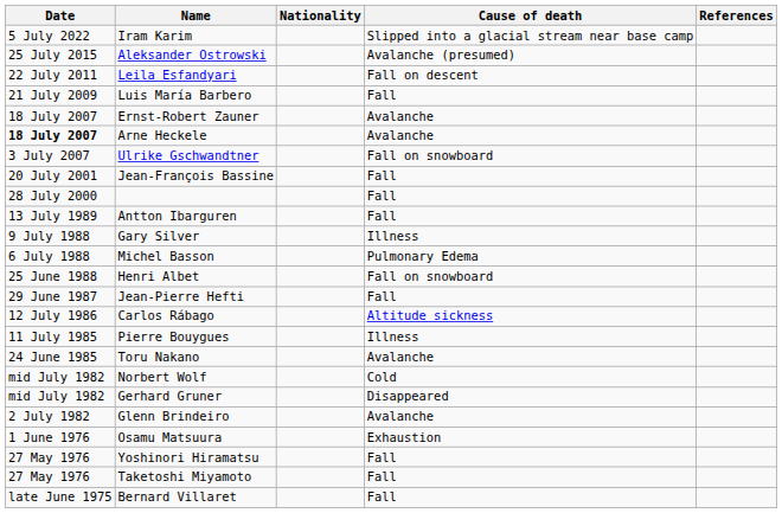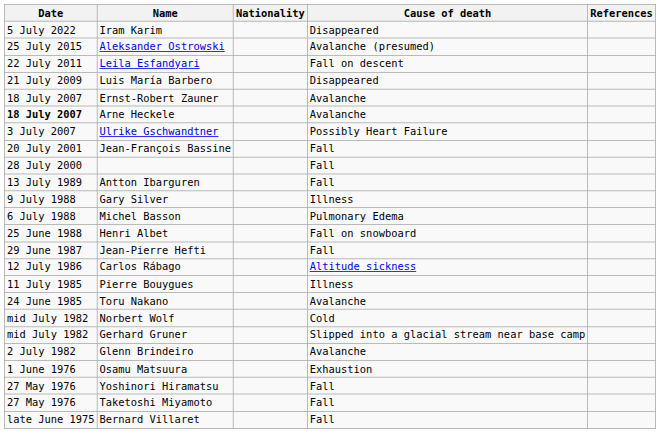Iram Karim | Cause of death: Slipped into a glacial stream near base camp -> Disappeared
Luis María Barbero | Cause of death: Fall -> Disappeared
Ulrike Gschwandtner | Cause of death: Fall on snowboard -> Possibly Heart Failure
Gerhard Gruner | Cause of death: Disappeared -> Slipped into a glacial stream near base camp
